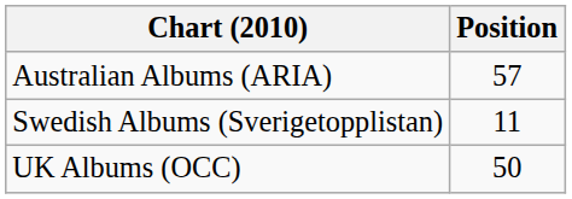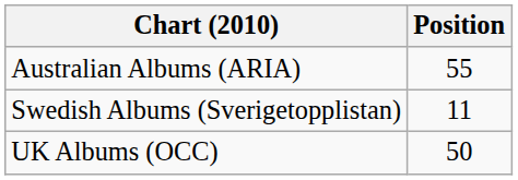Australian Albums (ARIA) | Position: 57 -> 55
